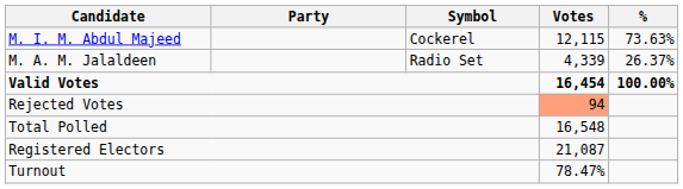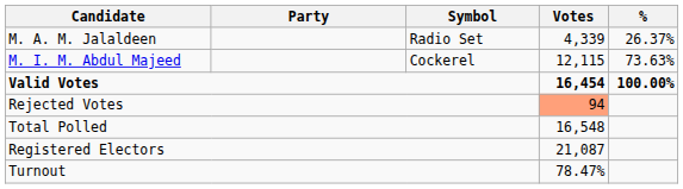rows swapped: M. I. M. Abdul Majeed <-> M. A. M. Jalaldeen
